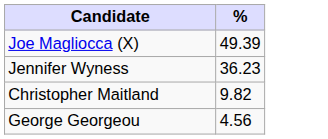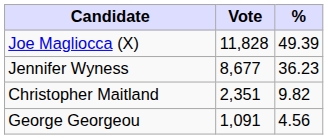+ column: Vote | 11,828 | 8,677 | 2,351 | 1,091
